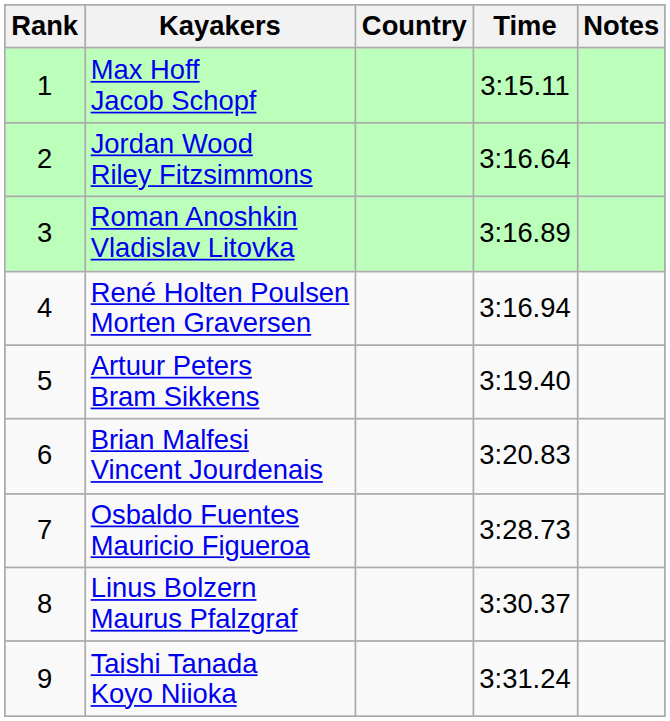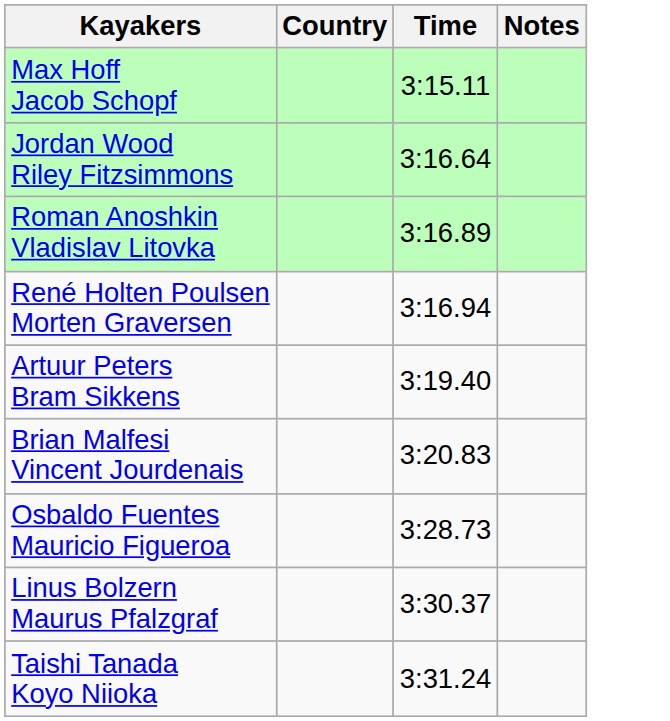- column: Rank | 1 | 2 | 3 | 4 | 5 | 6 | 7 | 8 | 9
